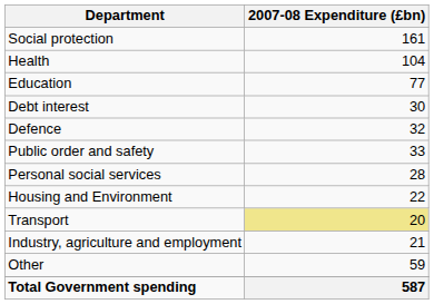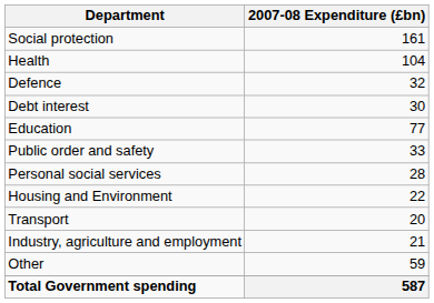rows swapped: Education <-> Defence
Transport | 2007-08 Expenditure (£bn): khaki background -> no background
